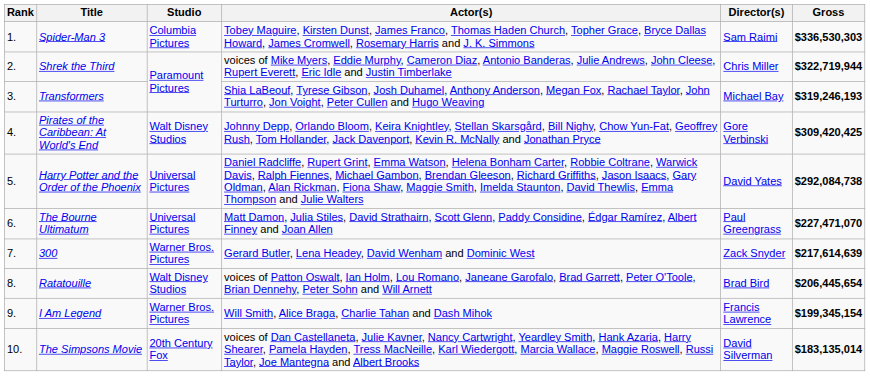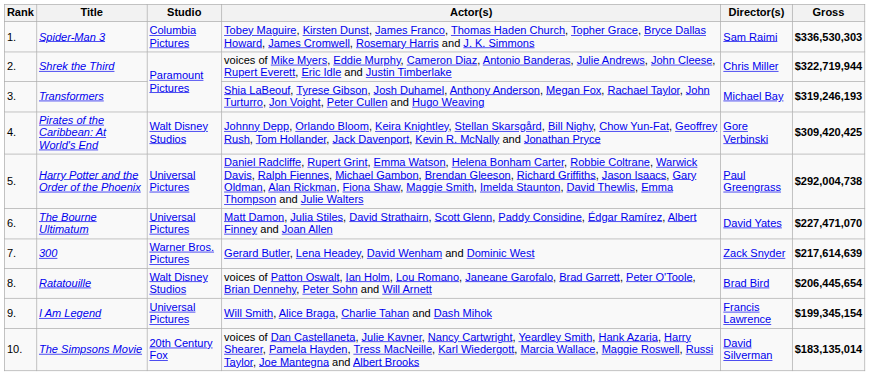Harry Potter and the Order of the Phoenix | Director(s): David Yates -> Paul Greengrass
Harry Potter and the Order of the Phoenix | Gross: $292,084,738 -> $292,004,738
The Bourne Ultimatum | Director(s): Paul Greengrass -> David Yates
I Am Legend | Studio: Warner Bros. Pictures -> Universal Pictures
